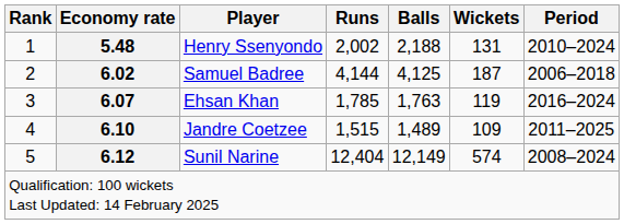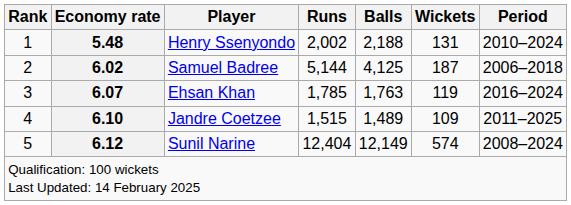Samuel Badree | Runs: 4,144 -> 5,144
